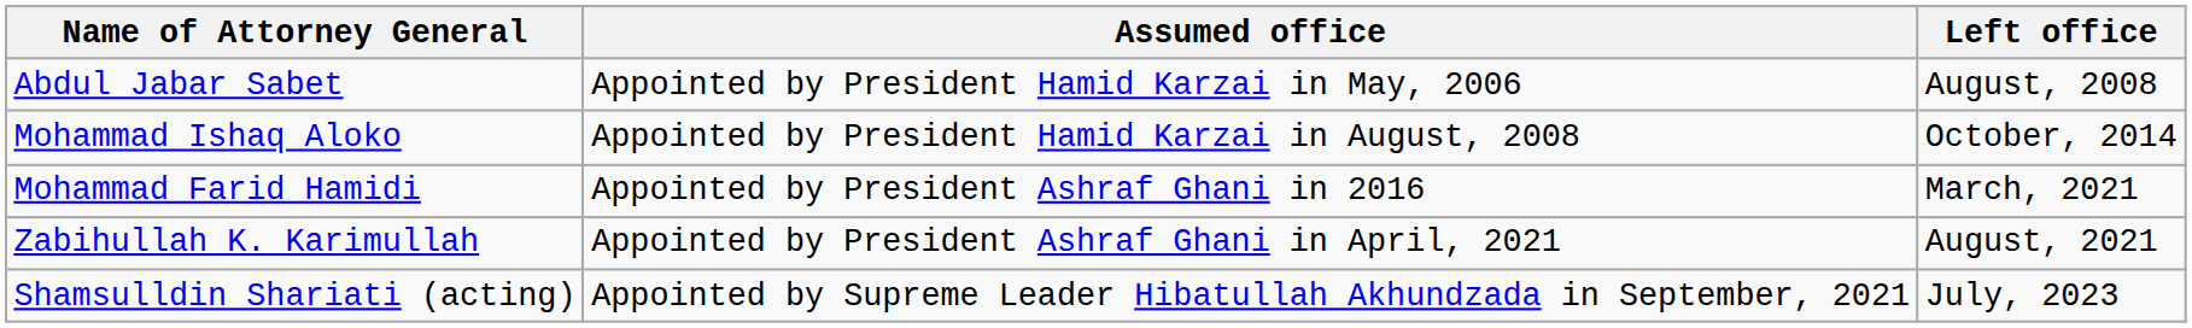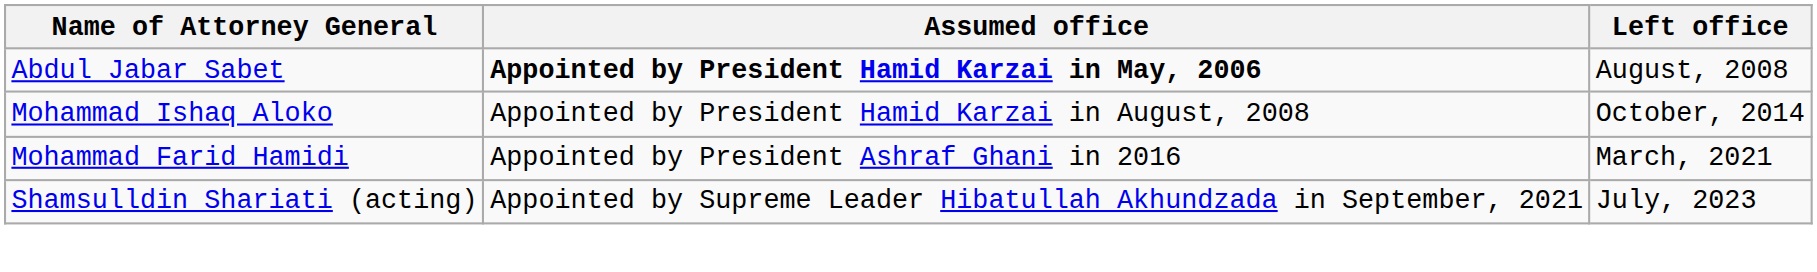Abdul Jabar Sabet | Assumed office: normal -> bold
- row: Zabihullah K. Karimullah | Appointed by President Ashraf Ghani in April, 2021 | August, 2021
